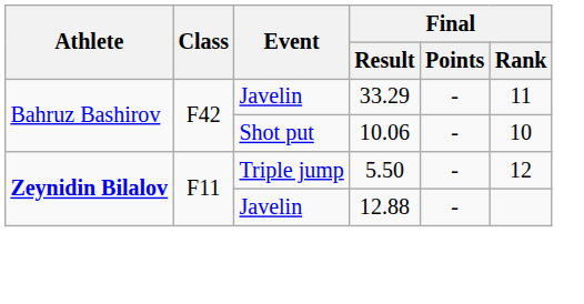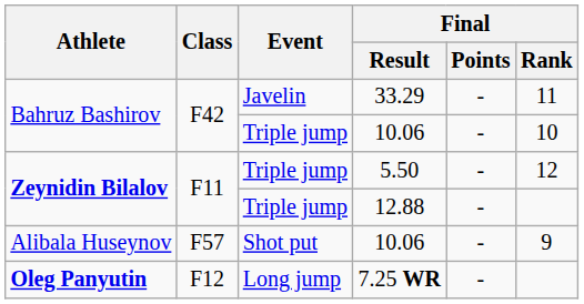Bahruz Bashirov / 10.06 | Event: Shot put -> Triple jump
12.88 | Event: Javelin -> Triple jump
+ row: Alibala Huseynov | F57 | Shot put | 10.06 | - | 9
+ row: Oleg Panyutin | F12 | Long jump | 7.25 WR | -
